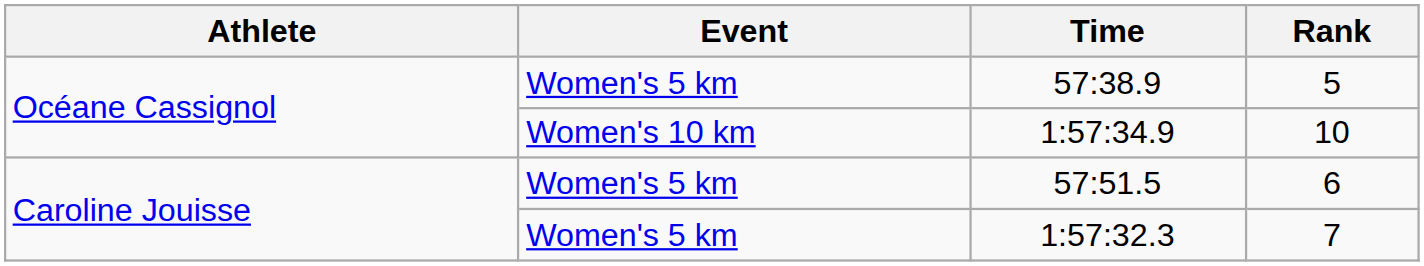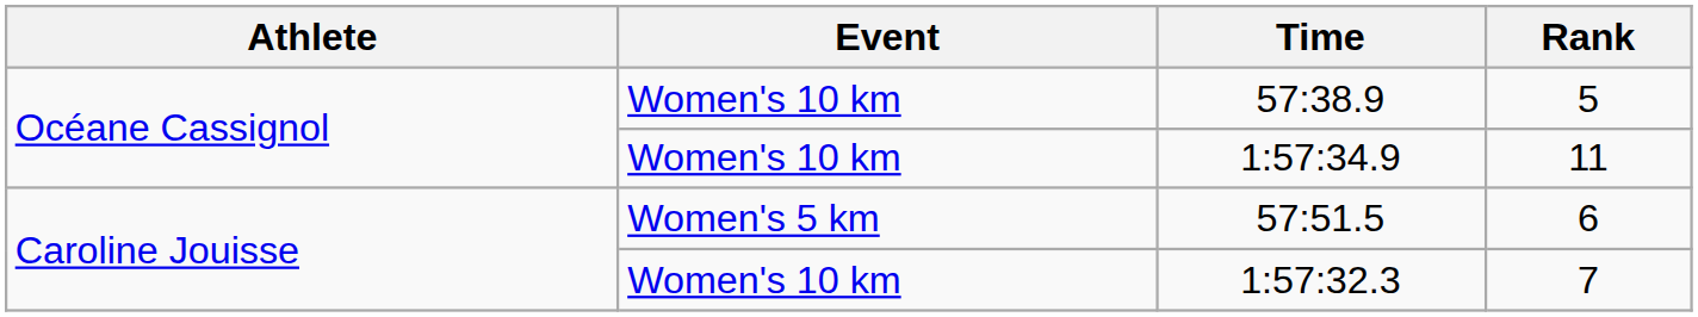57:38.9 | Event: Women's 5 km -> Women's 10 km
1:57:34.9 | Rank: 10 -> 11
1:57:32.3 | Event: Women's 5 km -> Women's 10 km
